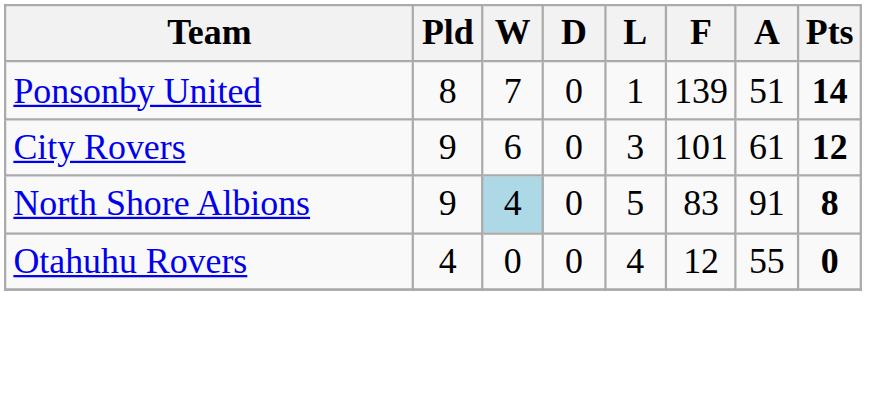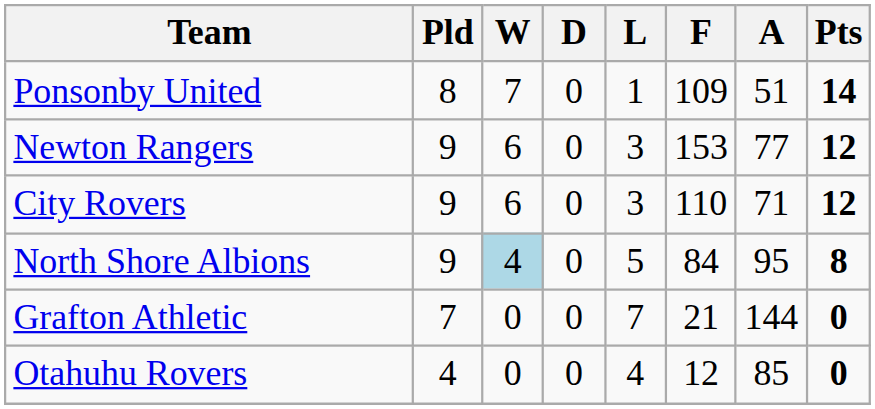Ponsonby United | F: 139 -> 109
+ row: Newton Rangers | 9 | 6 | 0 | 3 | 153 | 77 | 12
City Rovers | F: 101 -> 110
City Rovers | A: 61 -> 71
North Shore Albions | F: 83 -> 84
North Shore Albions | A: 91 -> 95
+ row: Grafton Athletic | 7 | 0 | 0 | 7 | 21 | 144 | 0
Otahuhu Rovers | A: 55 -> 85
